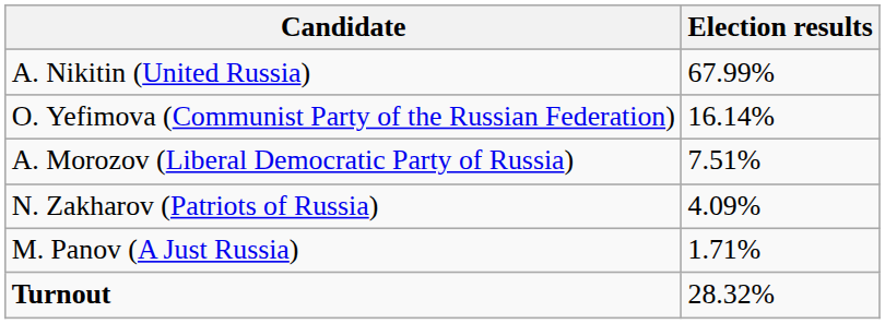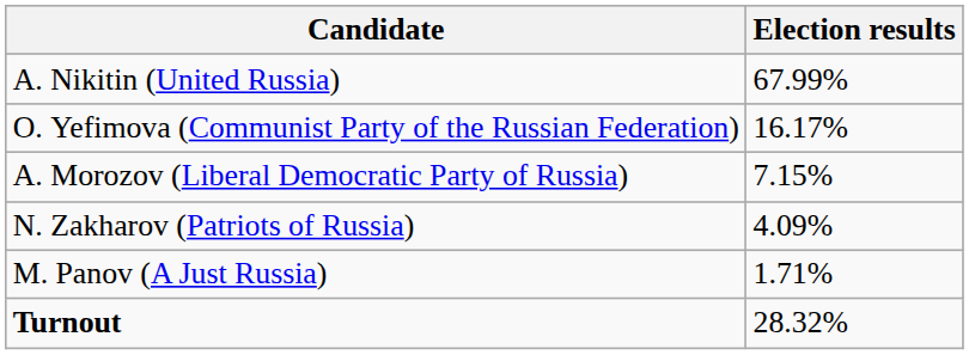O. Yefimova (Communist Party of the Russian Federation) | Election results: 16.14% -> 16.17%
A. Morozov (Liberal Democratic Party of Russia) | Election results: 7.51% -> 7.15%
